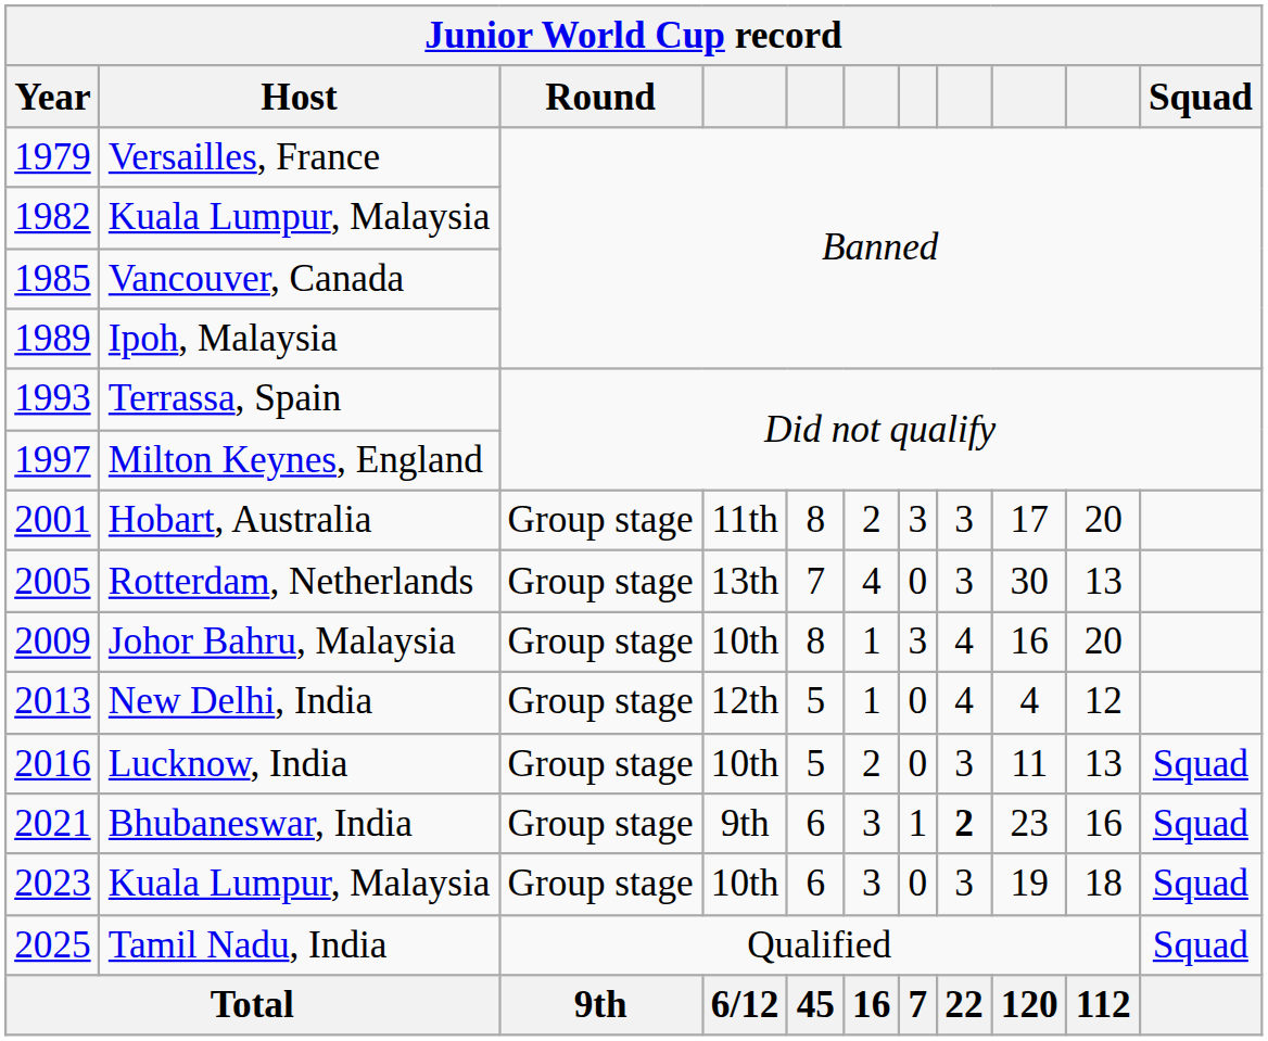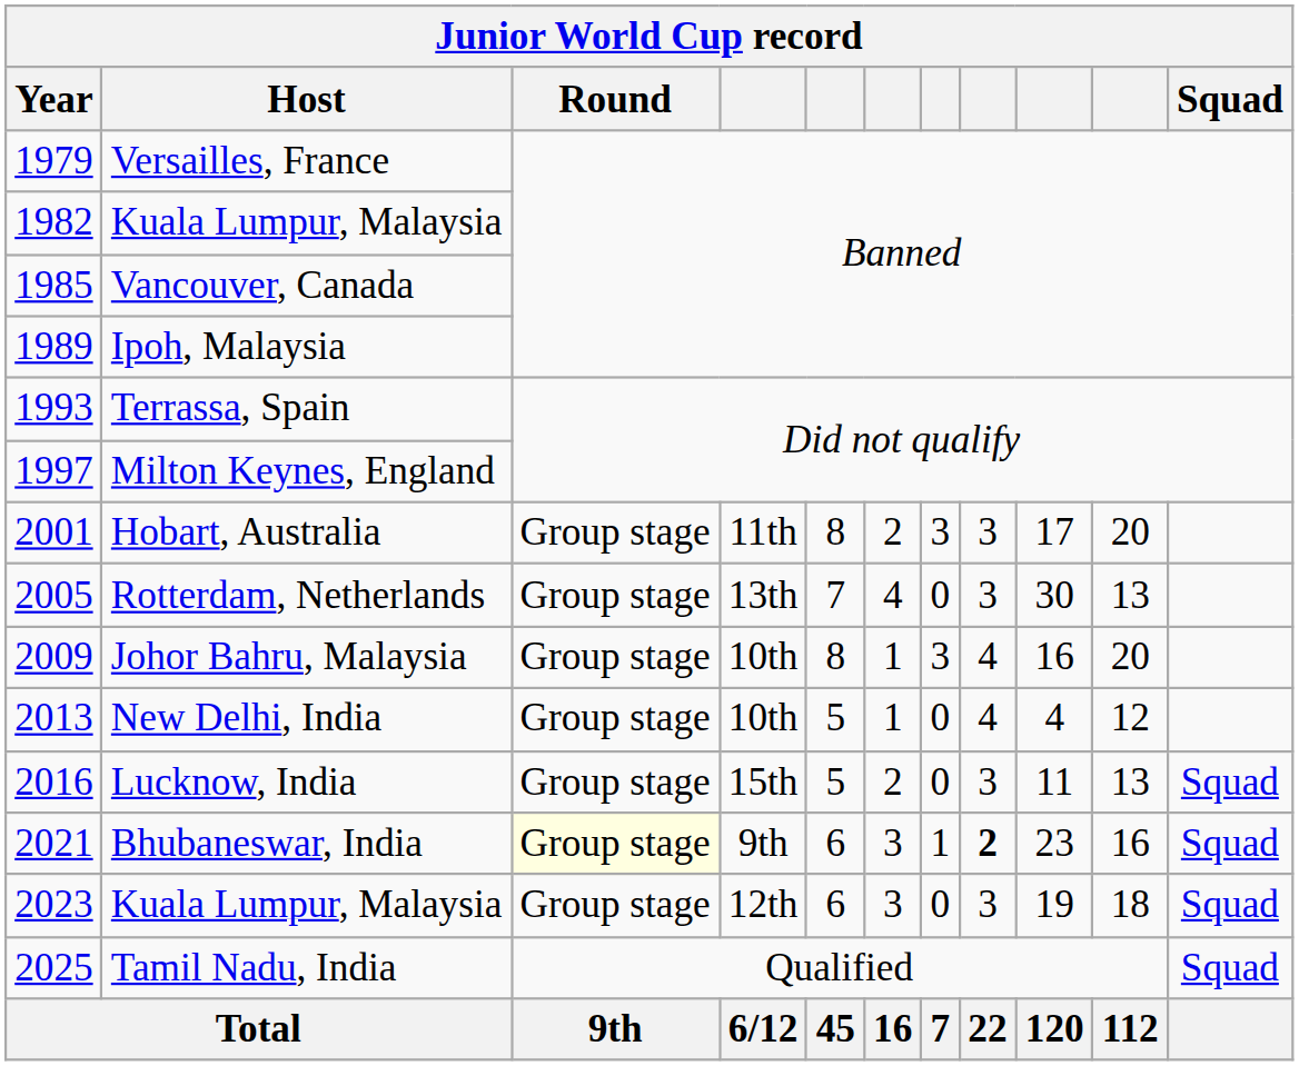New Delhi, India | column 4: 12th -> 10th
Lucknow, India | column 4: 10th -> 15th
Bhubaneswar, India | Round: no background -> lightyellow background
2023 / Kuala Lumpur, Malaysia | column 4: 10th -> 12th
